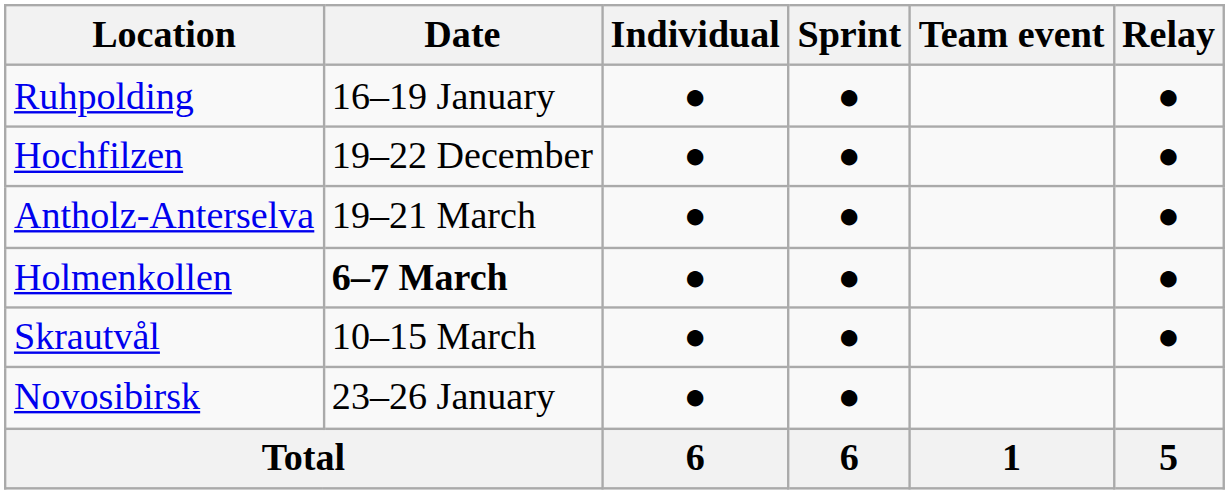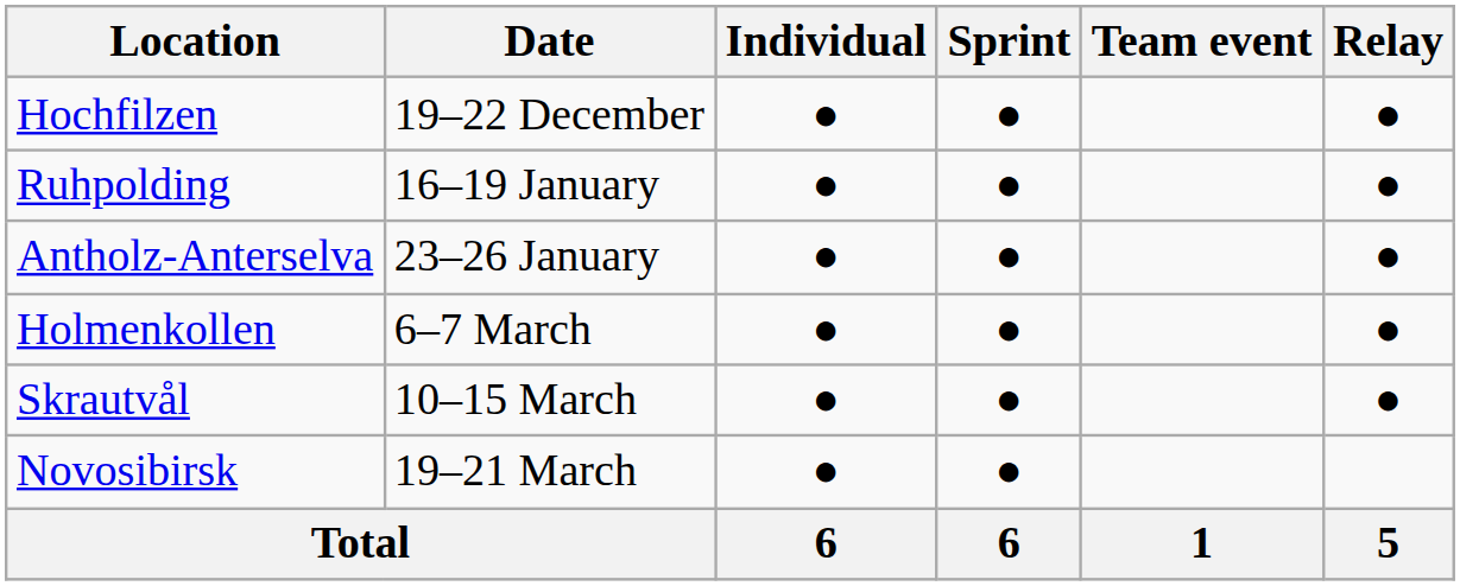rows swapped: Hochfilzen <-> Ruhpolding
Antholz-Anterselva | Date: 19–21 March -> 23–26 January
Holmenkollen | Date: bold -> normal
Novosibirsk | Date: 23–26 January -> 19–21 March
